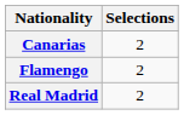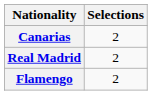rows swapped: Real Madrid <-> Flamengo
